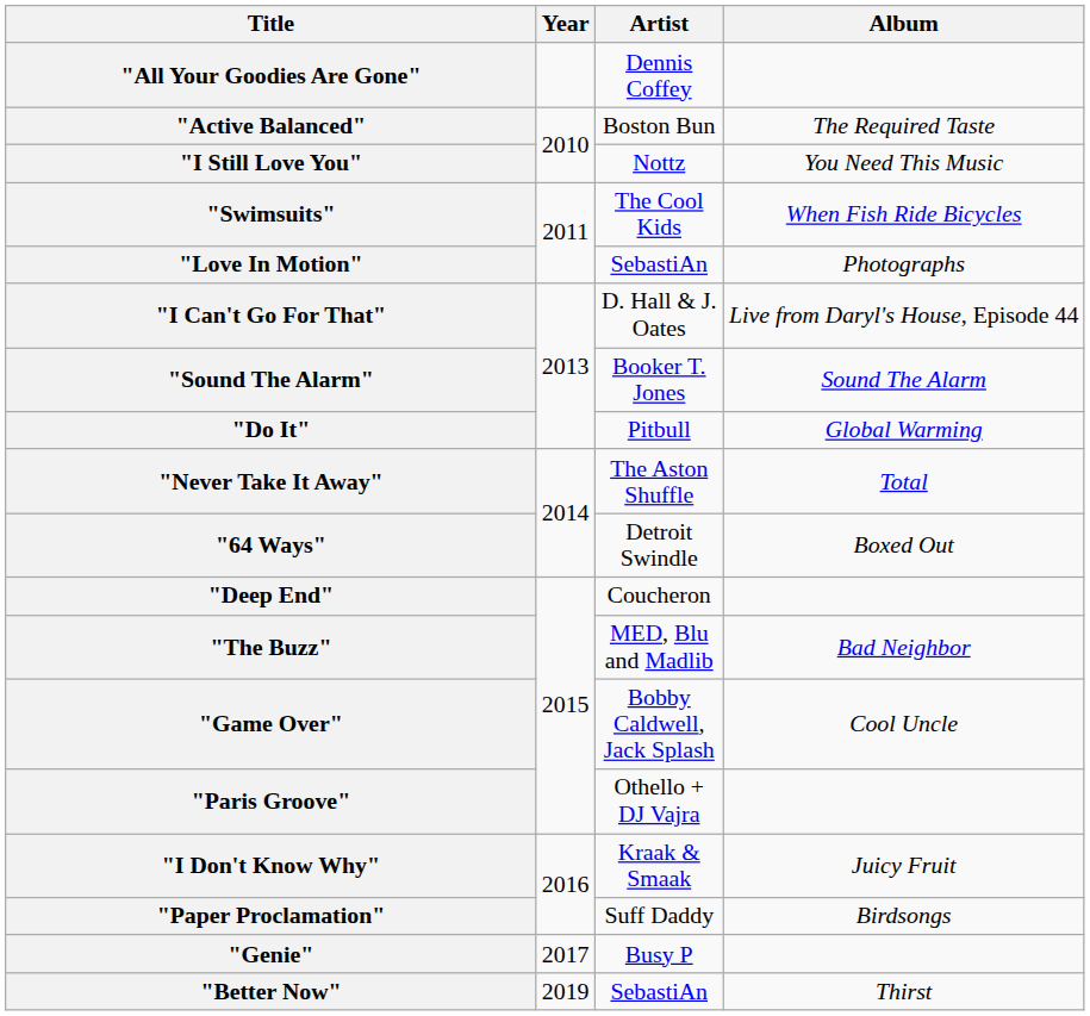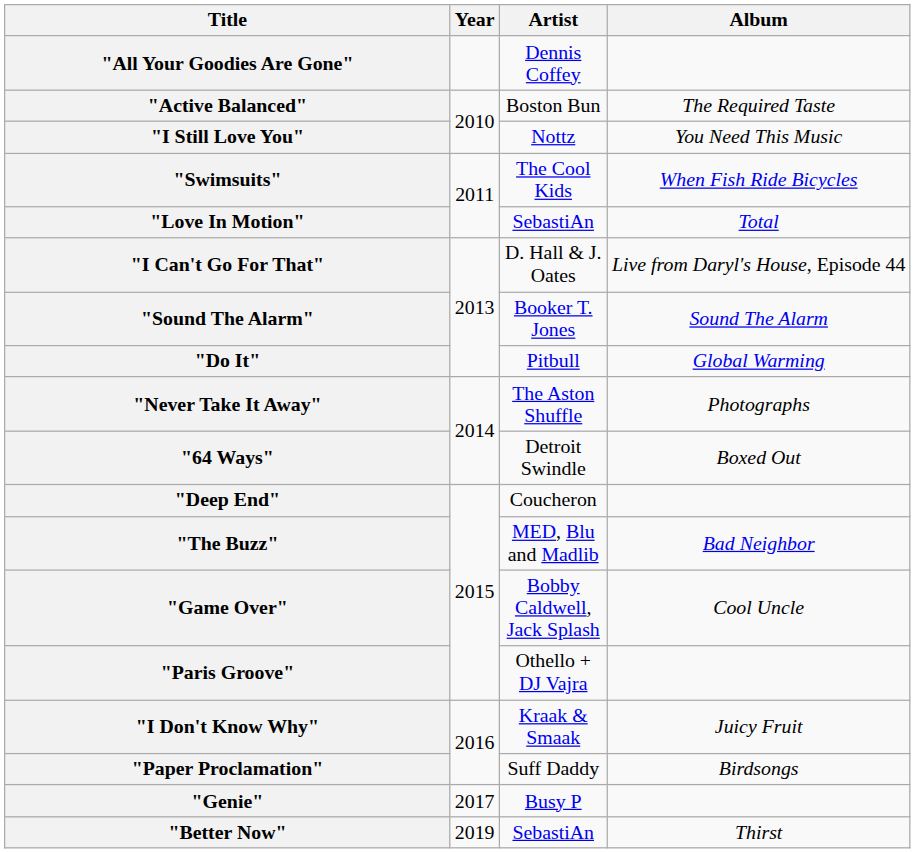"Love In Motion" | Album: Photographs -> Total
"Never Take It Away" | Album: Total -> Photographs
